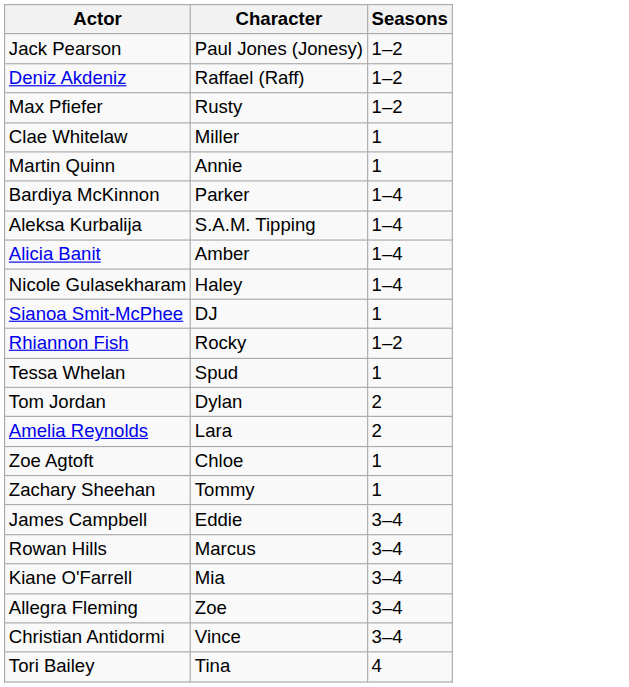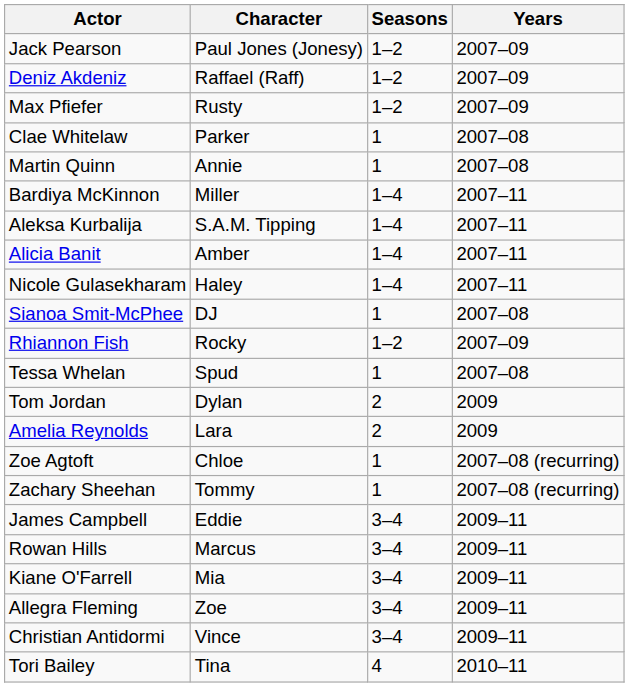+ column: Years | 2007–09 | 2007–09 | 2007–09 | 2007–08 | 2007–08 | 2007–11 | 2007–11 | 2007–11 | 2007–11 | 2007–08 | 2007–09 | 2007–08 | 2009 | 2009 | 2007–08 (recurring) | 2007–08 (recurring) | 2009–11 | 2009–11 | 2009–11 | 2009–11 | 2009–11 | 2010–11
Clae Whitelaw | Character: Miller -> Parker
Bardiya McKinnon | Character: Parker -> Miller
